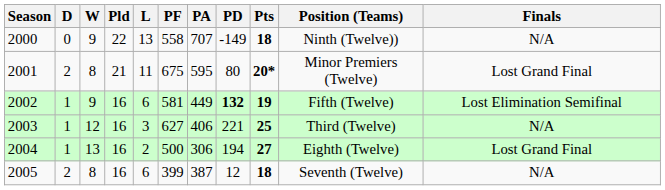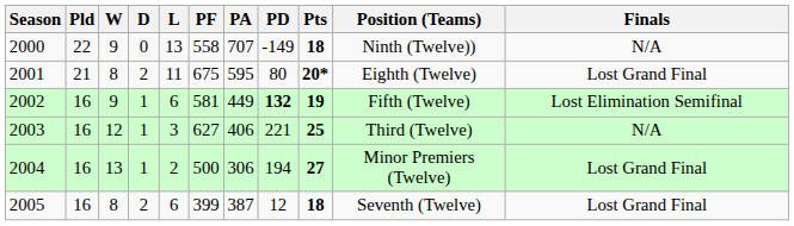columns swapped: Pld <-> D
2001 | Position (Teams): Minor Premiers (Twelve) -> Eighth (Twelve)
2004 | Position (Teams): Eighth (Twelve) -> Minor Premiers (Twelve)
2005 | Finals: N/A -> Lost Grand Final
